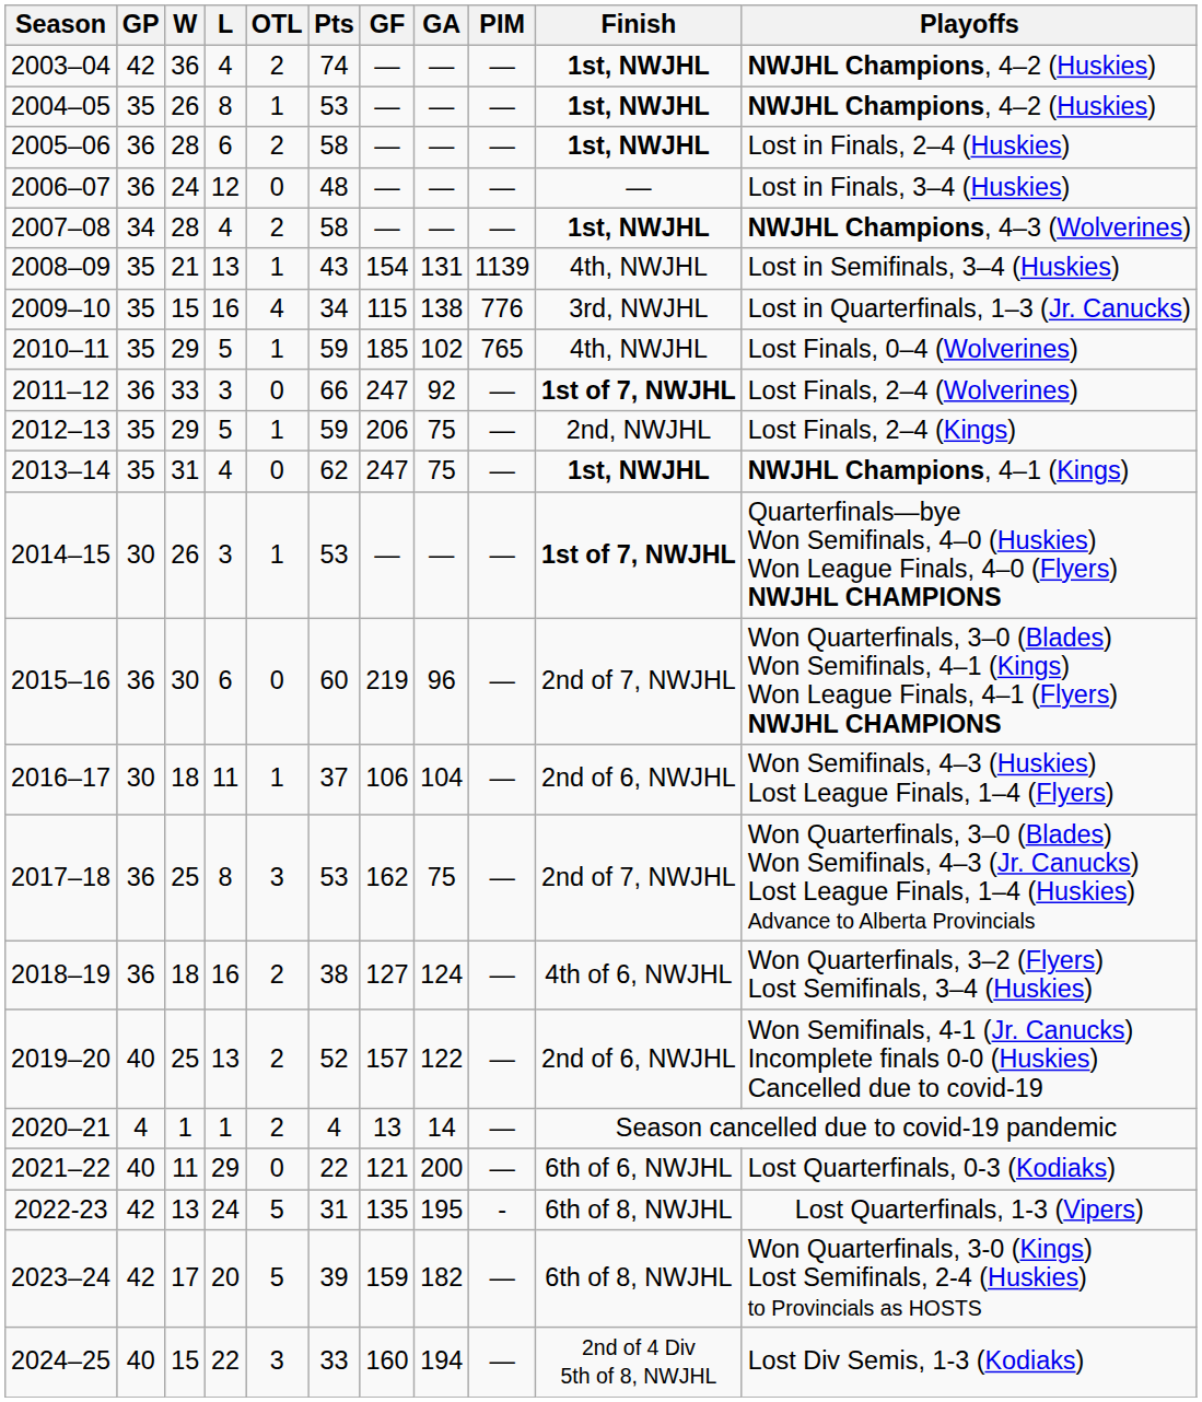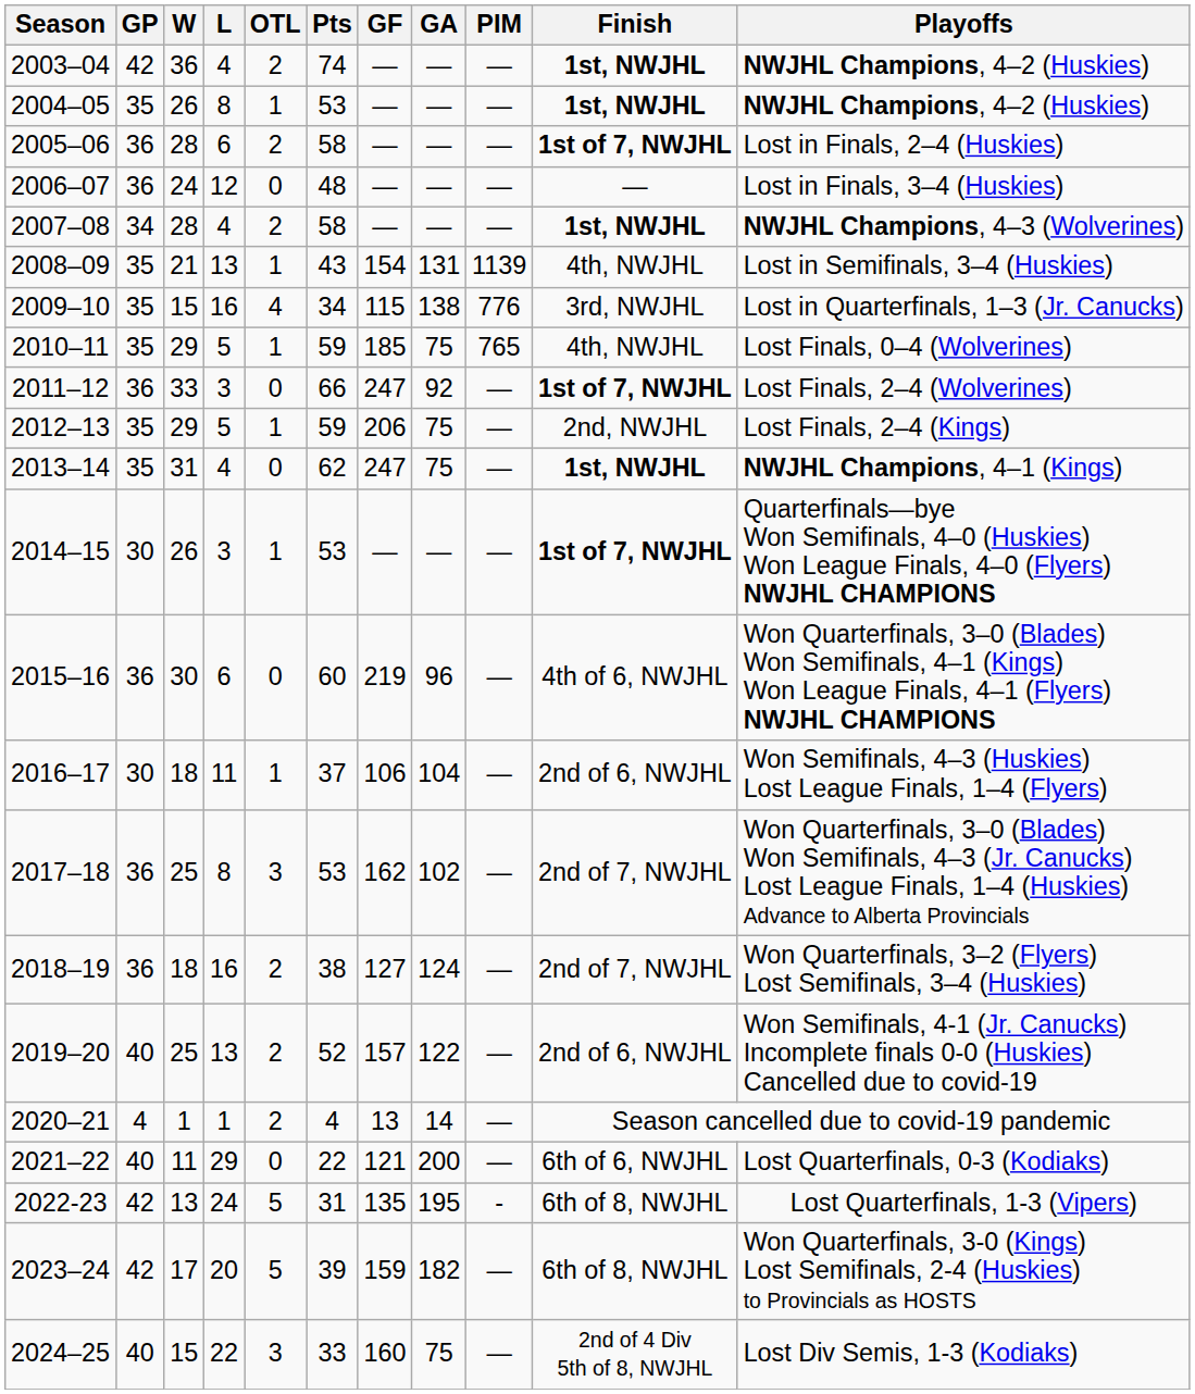2005–06 | Finish: 1st, NWJHL -> 1st of 7, NWJHL
2010–11 | GA: 102 -> 75
2015–16 | Finish: 2nd of 7, NWJHL -> 4th of 6, NWJHL
2017–18 | GA: 75 -> 102
2018–19 | Finish: 4th of 6, NWJHL -> 2nd of 7, NWJHL
2024–25 | GA: 194 -> 75
